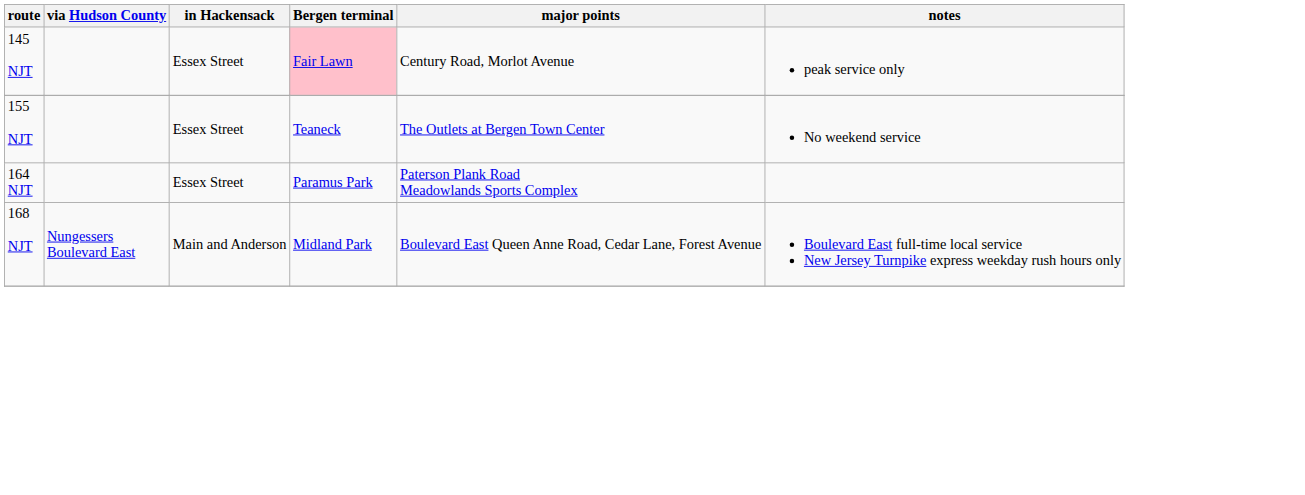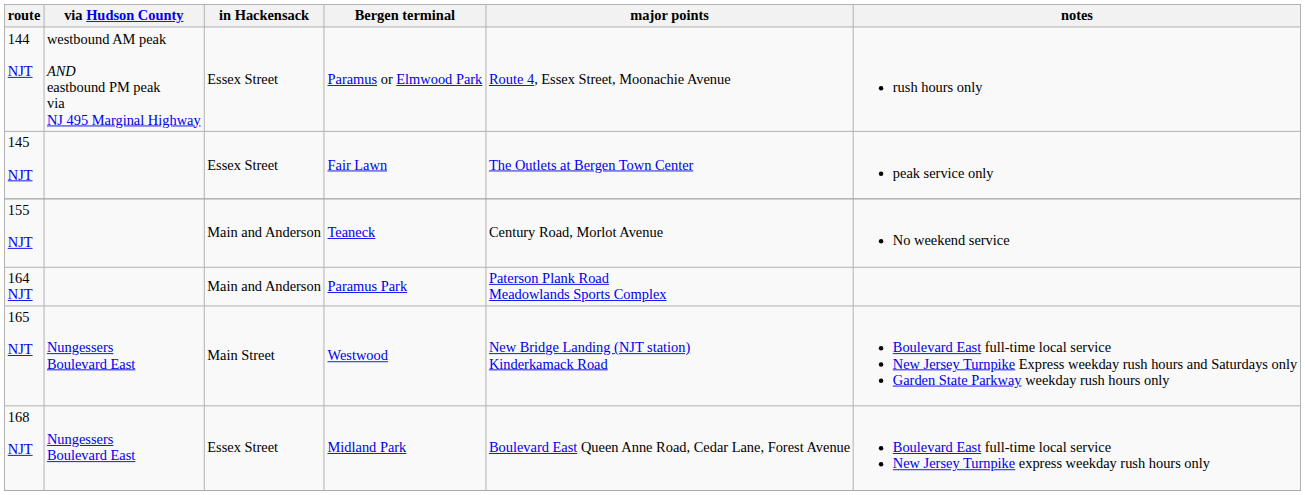+ row: 144 NJT | westbound AM peak AND eastbound PM peak via NJ 495 Marginal Highway | Essex Street | Paramus or Elmwood Park | Route 4, Essex Street, Moonachie Avenue | rush hours only
145 NJT | Bergen terminal: pink background -> no background
145 NJT | major points: Century Road, Morlot Avenue -> The Outlets at Bergen Town Center
155 NJT | in Hackensack: Essex Street -> Main and Anderson
155 NJT | major points: The Outlets at Bergen Town Center -> Century Road, Morlot Avenue
164 NJT | in Hackensack: Essex Street -> Main and Anderson
+ row: 165 NJT | Nungessers Boulevard East | Main Street | Westwood | New Bridge Landing (NJT station) Kinderkamack Road | Boulevard East full-time local service New Jersey Turnpike Express weekday rush hours and Saturdays only Garden State Parkway weekday rush hours only
168 NJT | in Hackensack: Main and Anderson -> Essex Street
